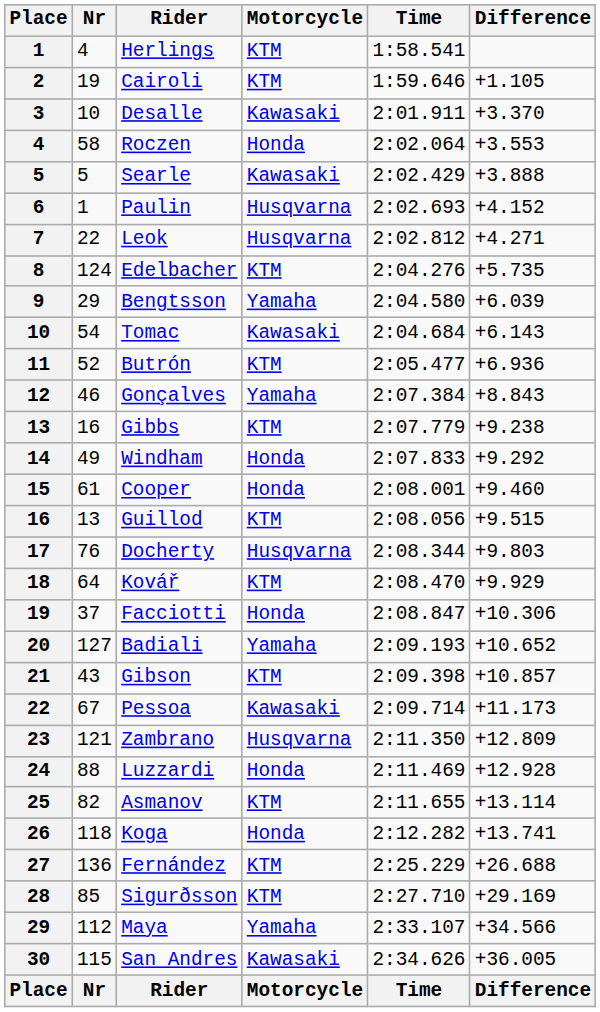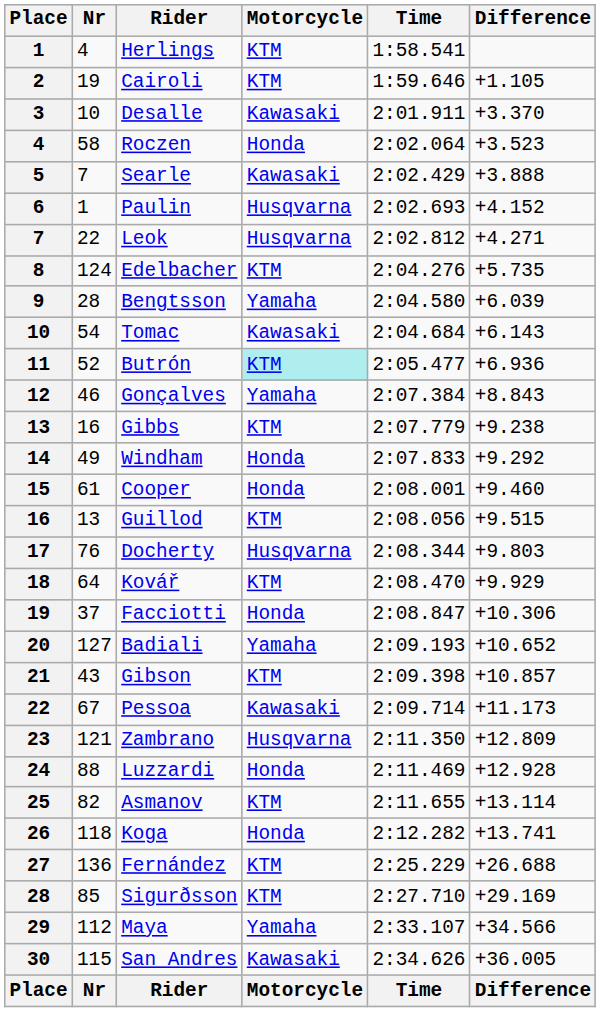Roczen | Difference: +3.553 -> +3.523
Searle | Nr: 5 -> 7
Bengtsson | Nr: 29 -> 28
Butrón | Motorcycle: no background -> paleturquoise background
